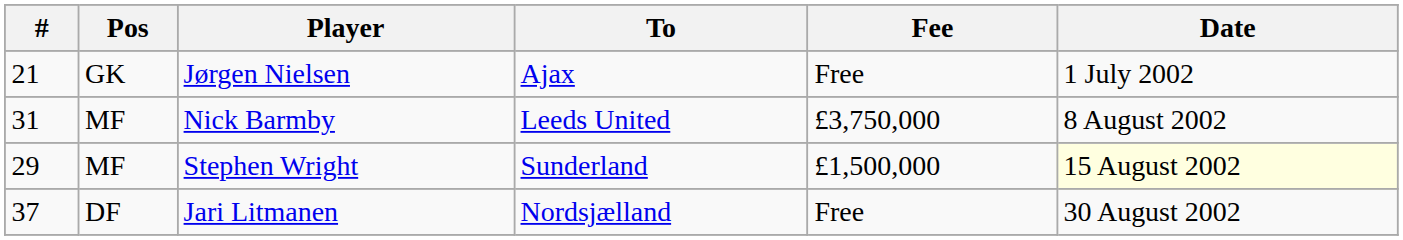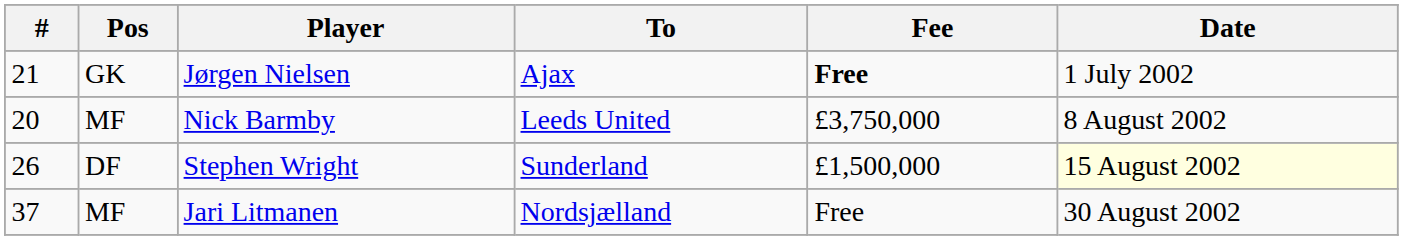Jørgen Nielsen | Fee: normal -> bold
Nick Barmby | #: 31 -> 20
Stephen Wright | #: 29 -> 26
Stephen Wright | Pos: MF -> DF
Jari Litmanen | Pos: DF -> MF
